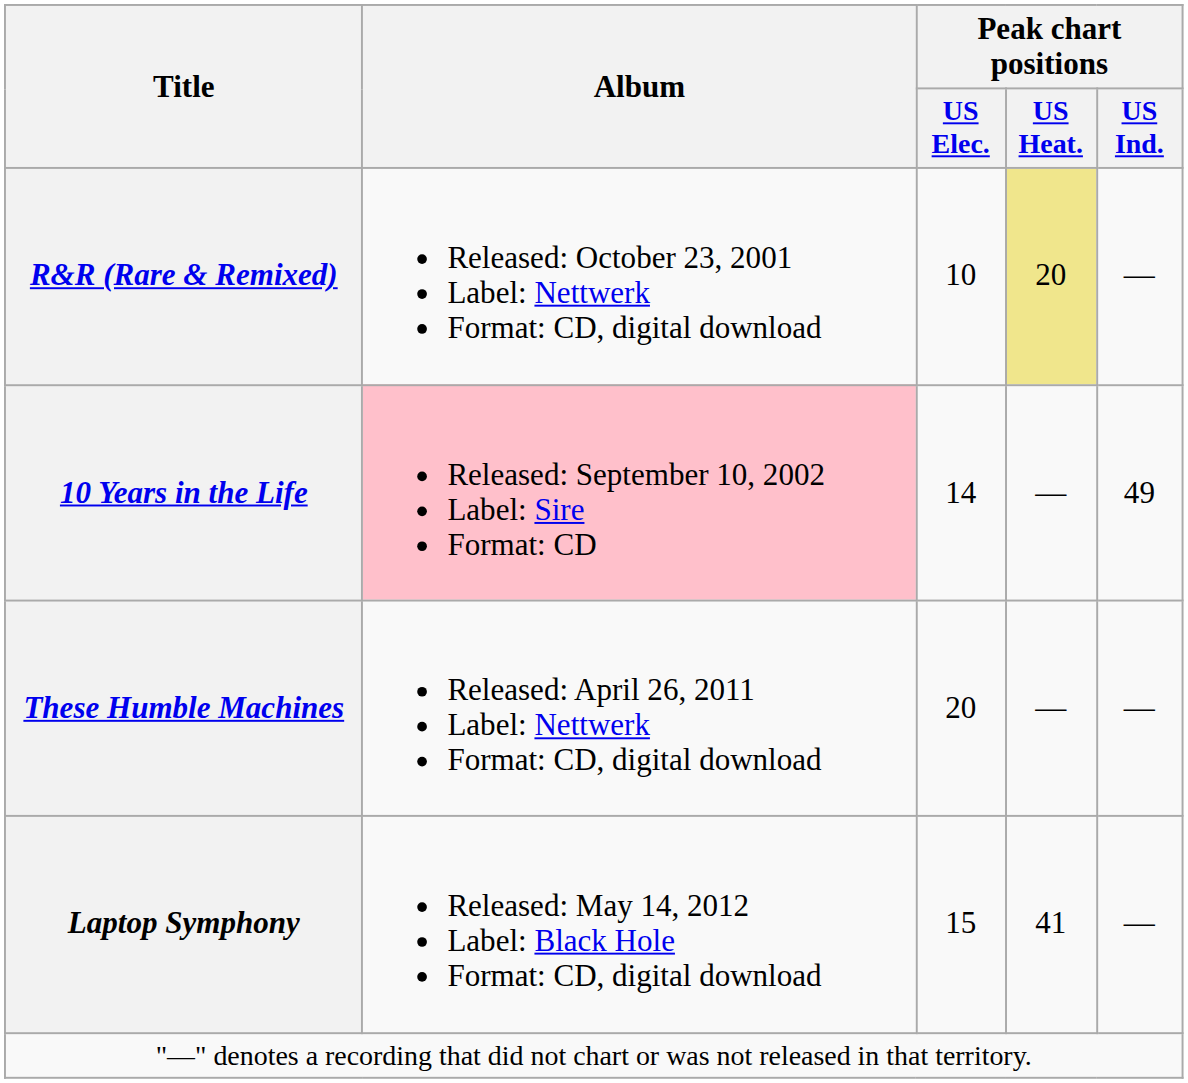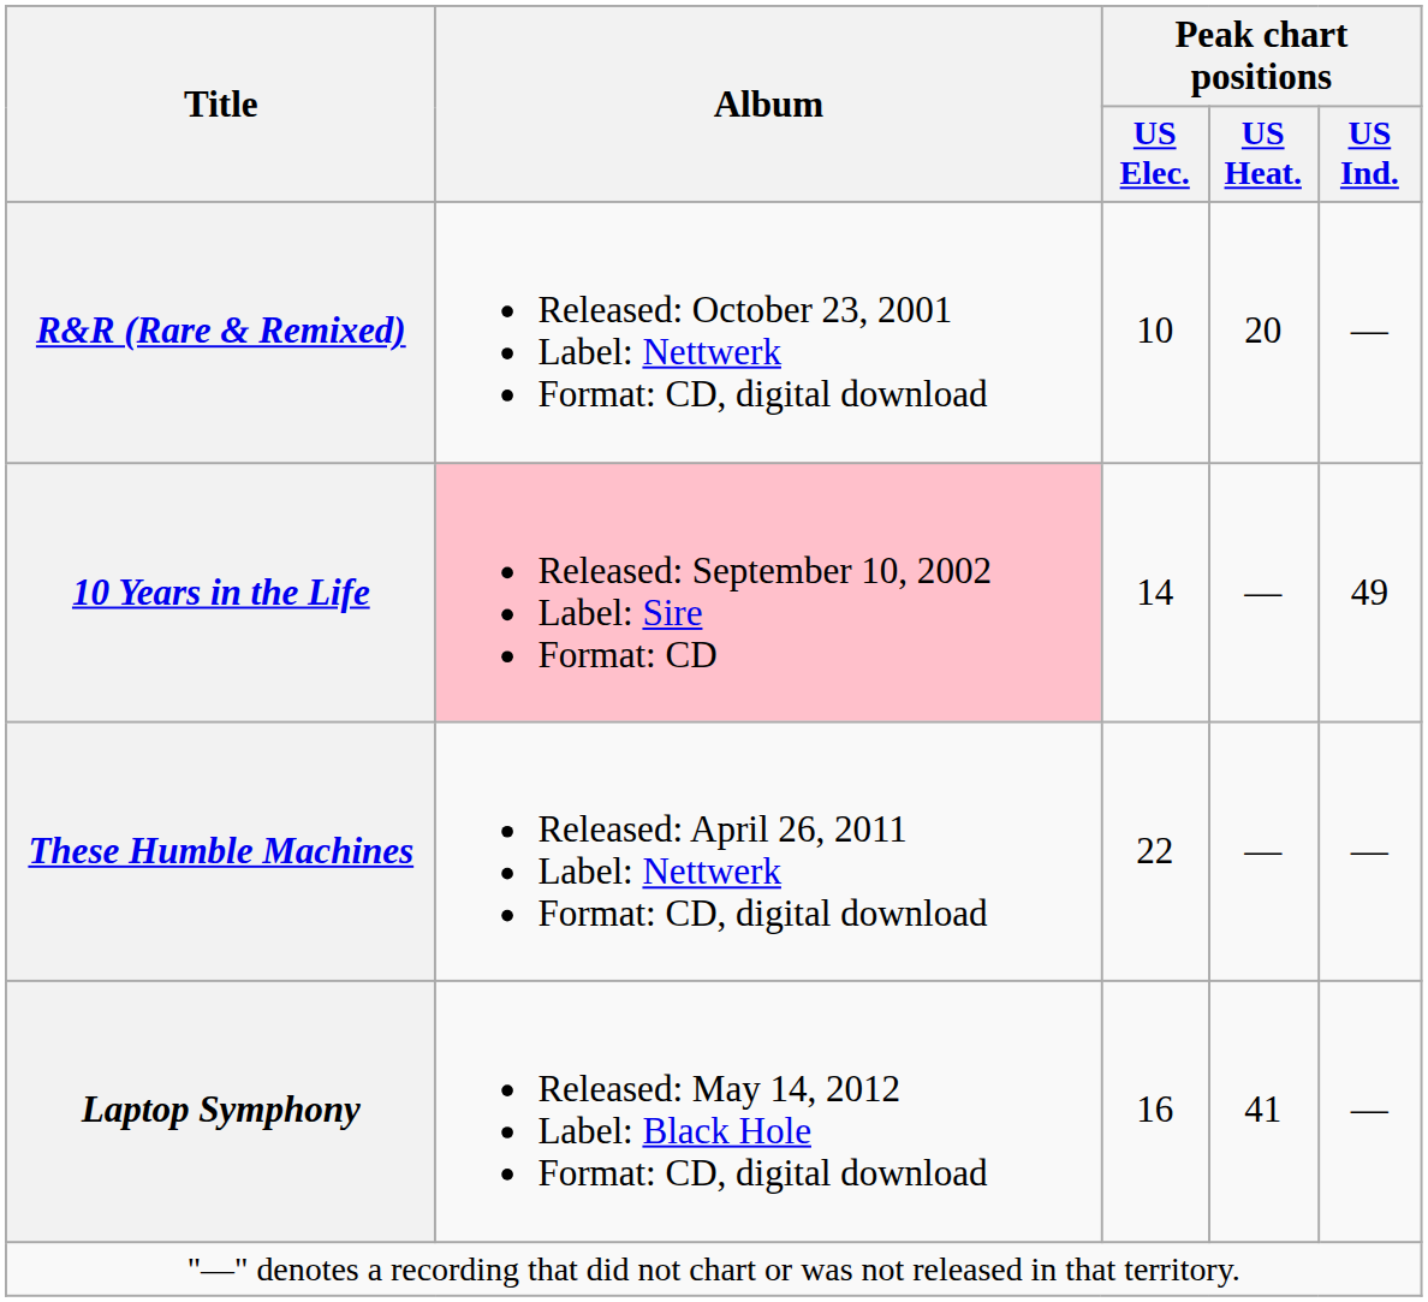R&R (Rare & Remixed) | Peak chart positions / US Heat.: khaki background -> no background
These Humble Machines | Peak chart positions / US Elec.: 20 -> 22
Laptop Symphony | Peak chart positions / US Elec.: 15 -> 16
